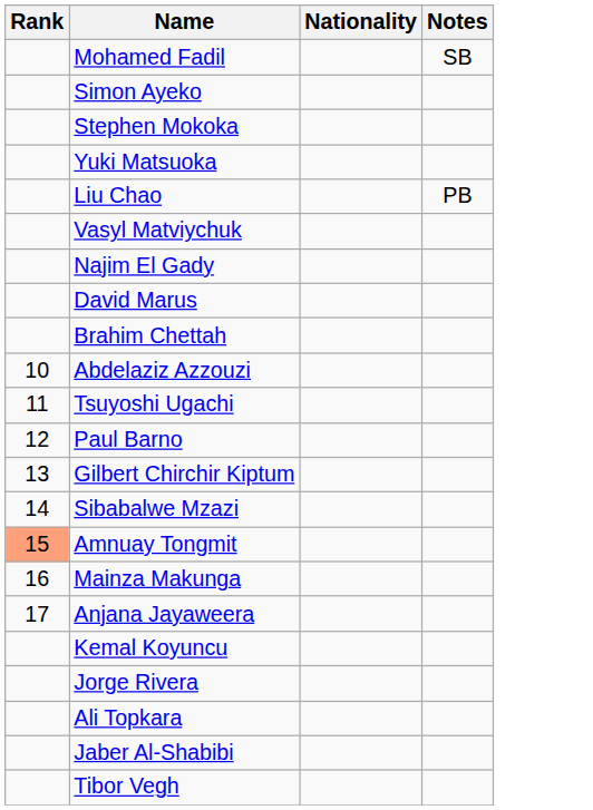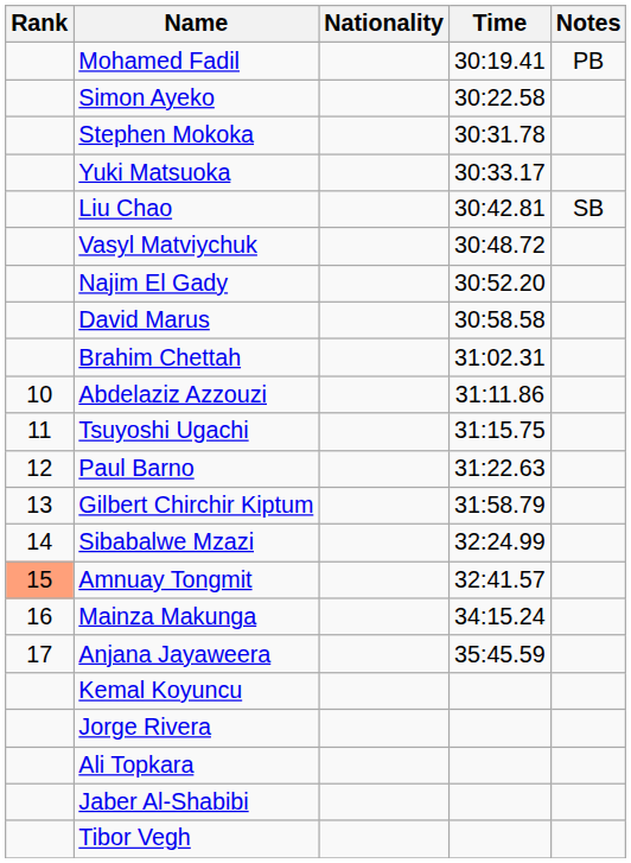+ column: Time | 30:19.41 | 30:22.58 | 30:31.78 | 30:33.17 | 30:42.81 | 30:48.72 | 30:52.20 | 30:58.58 | 31:02.31 | 31:11.86 | 31:15.75 | 31:22.63 | 31:58.79 | 32:24.99 | 32:41.57 | 34:15.24 | 35:45.59
Mohamed Fadil | Notes: SB -> PB
Liu Chao | Notes: PB -> SB
